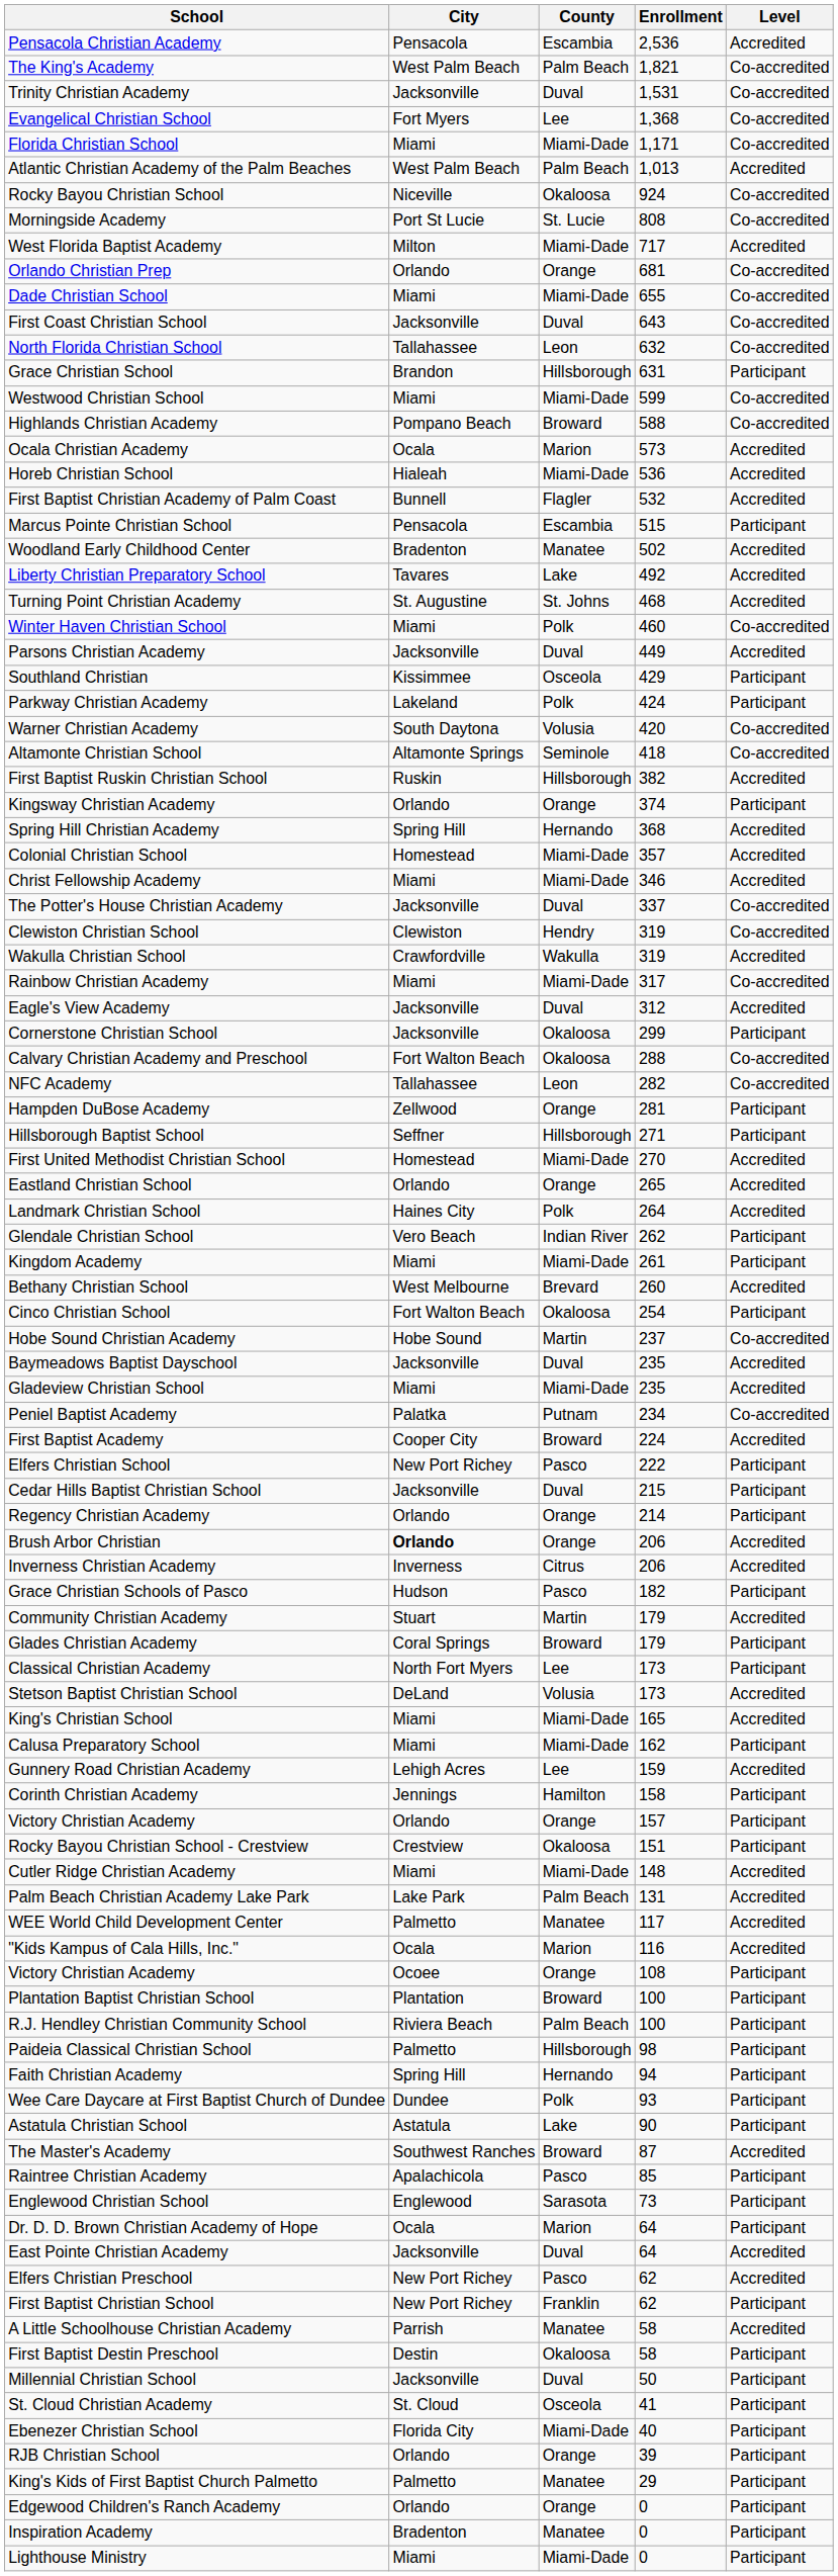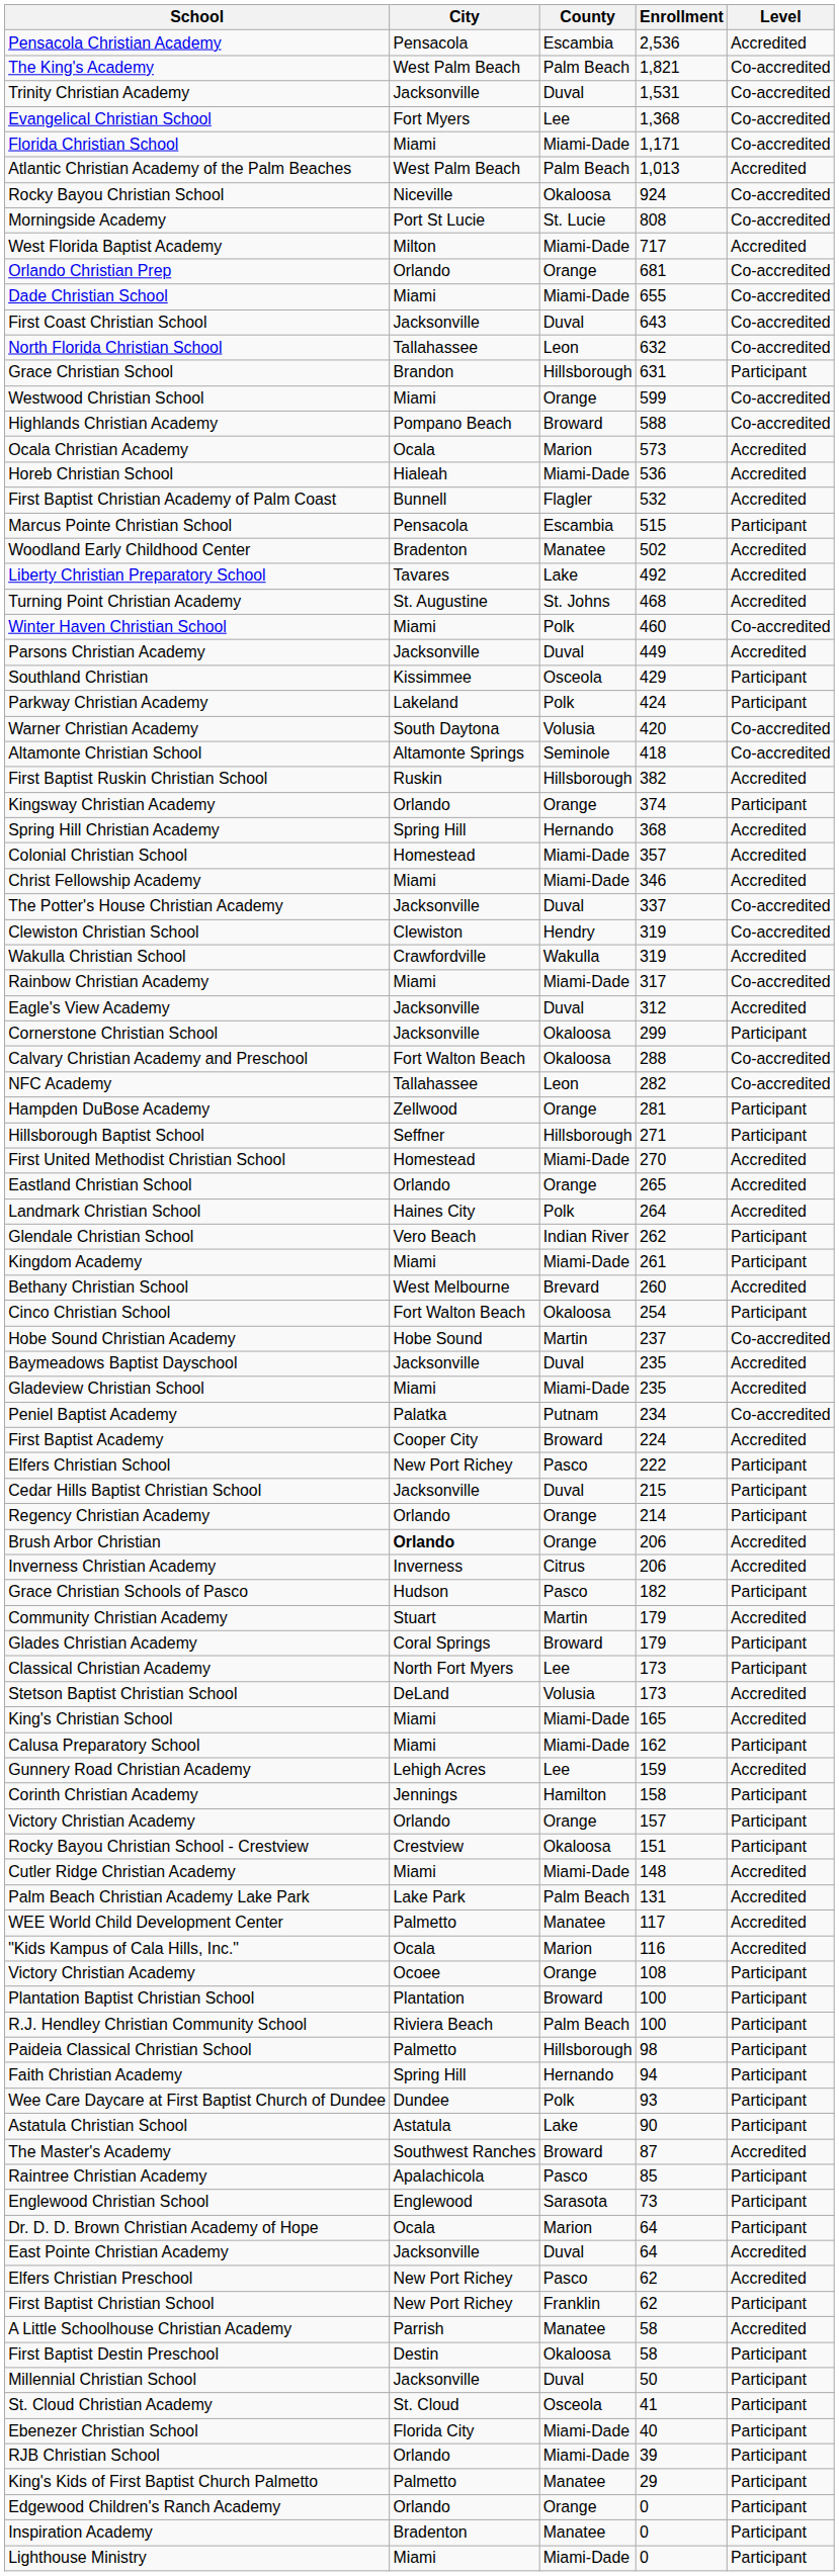Westwood Christian School | County: Miami-Dade -> Orange
RJB Christian School | County: Orange -> Miami-Dade
